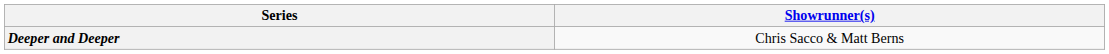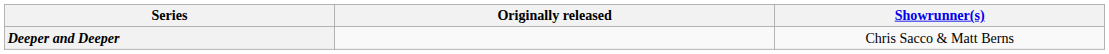+ column: Originally released
